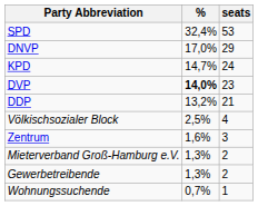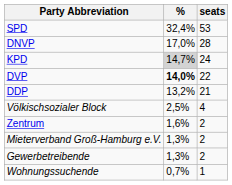DNVP | seats: 29 -> 28
KPD | %: no background -> lightgrey background
DVP | seats: 23 -> 22
Zentrum | seats: 3 -> 2
